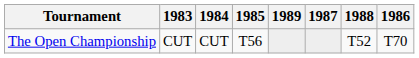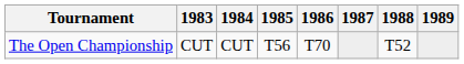columns swapped: 1986 <-> 1989
